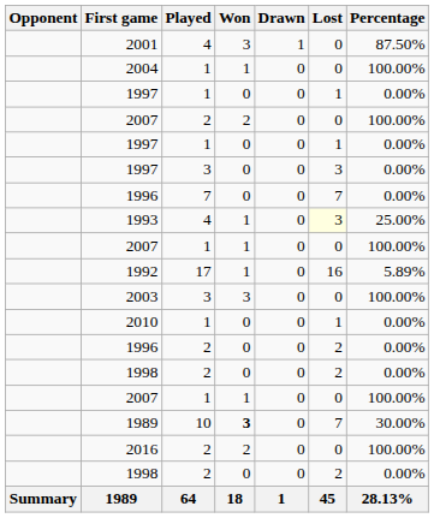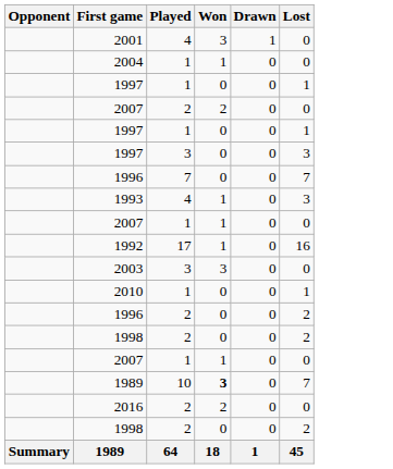- column: Percentage | 87.50% | 100.00% | 0.00% | 100.00% | 0.00% | 0.00% | 0.00% | 25.00% | 100.00% | 5.89% | 100.00% | 0.00% | 0.00% | 0.00% | 100.00% | 30.00% | 100.00% | 0.00% | 28.13%
1993 | Lost: lightyellow background -> no background
